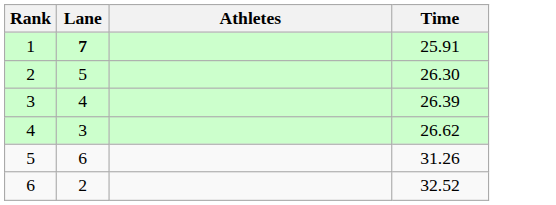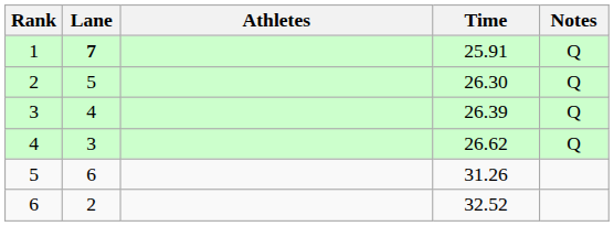+ column: Notes | Q | Q | Q | Q
